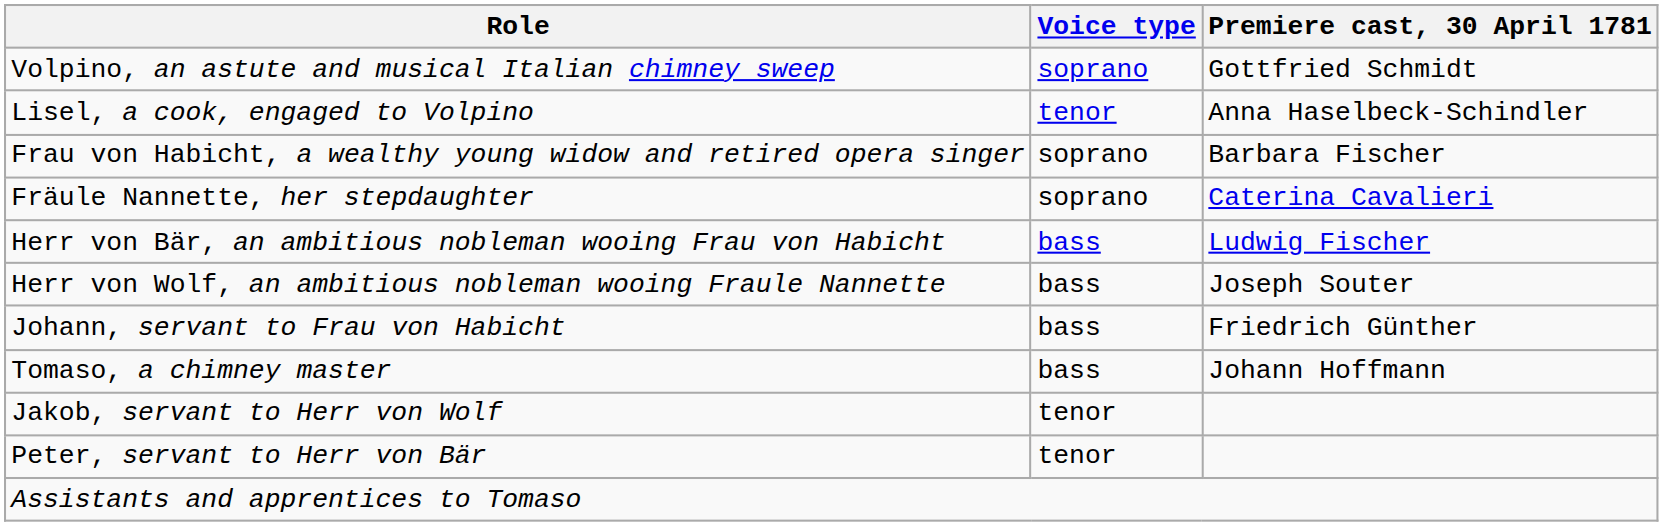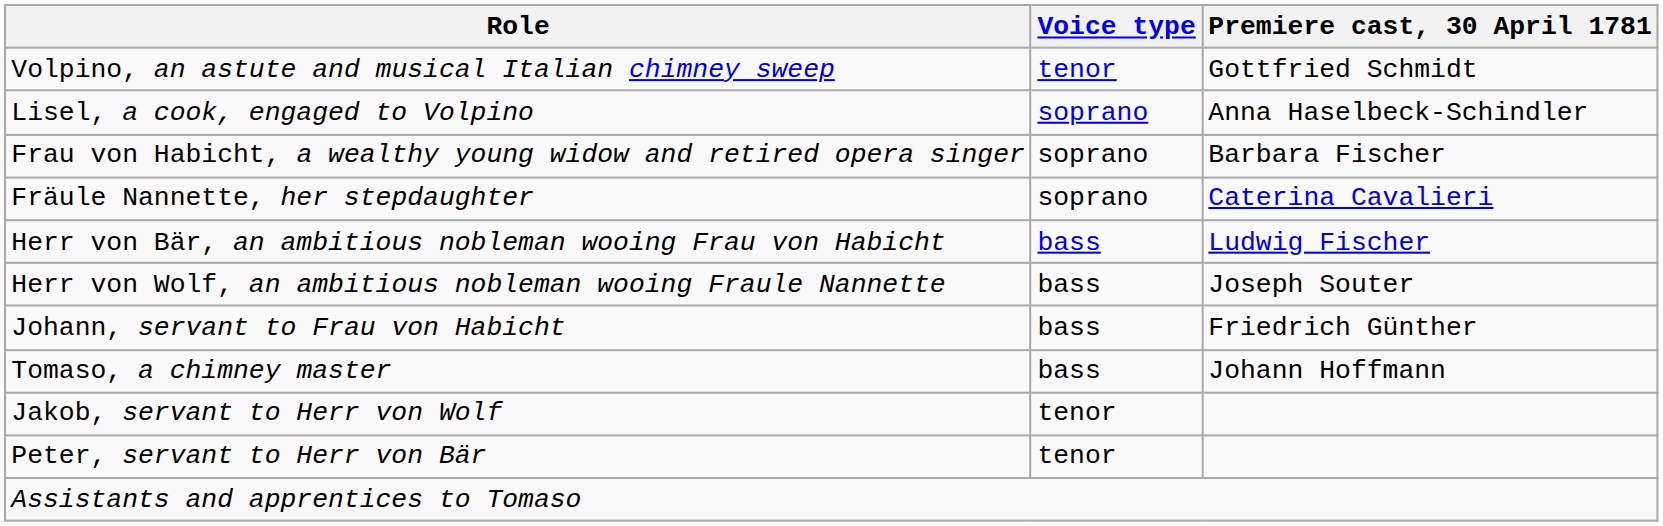Volpino, an astute and musical Italian chimney sweep | Voice type: soprano -> tenor
Lisel, a cook, engaged to Volpino | Voice type: tenor -> soprano
